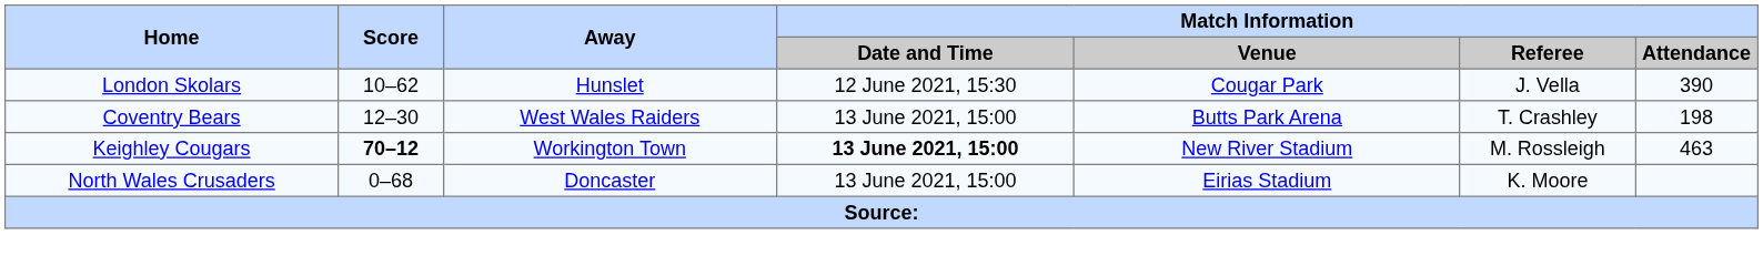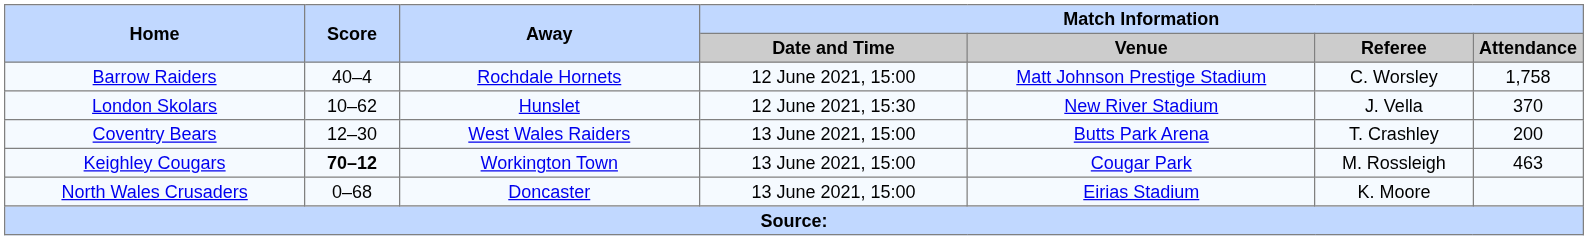+ row: Barrow Raiders | 40–4 | Rochdale Hornets | 12 June 2021, 15:00 | Matt Johnson Prestige Stadium | C. Worsley | 1,758
London Skolars | Match Information / Venue: Cougar Park -> New River Stadium
London Skolars | Match Information / Attendance: 390 -> 370
Coventry Bears | Match Information / Attendance: 198 -> 200
Keighley Cougars | Match Information / Date and Time: bold -> normal
Keighley Cougars | Match Information / Venue: New River Stadium -> Cougar Park
